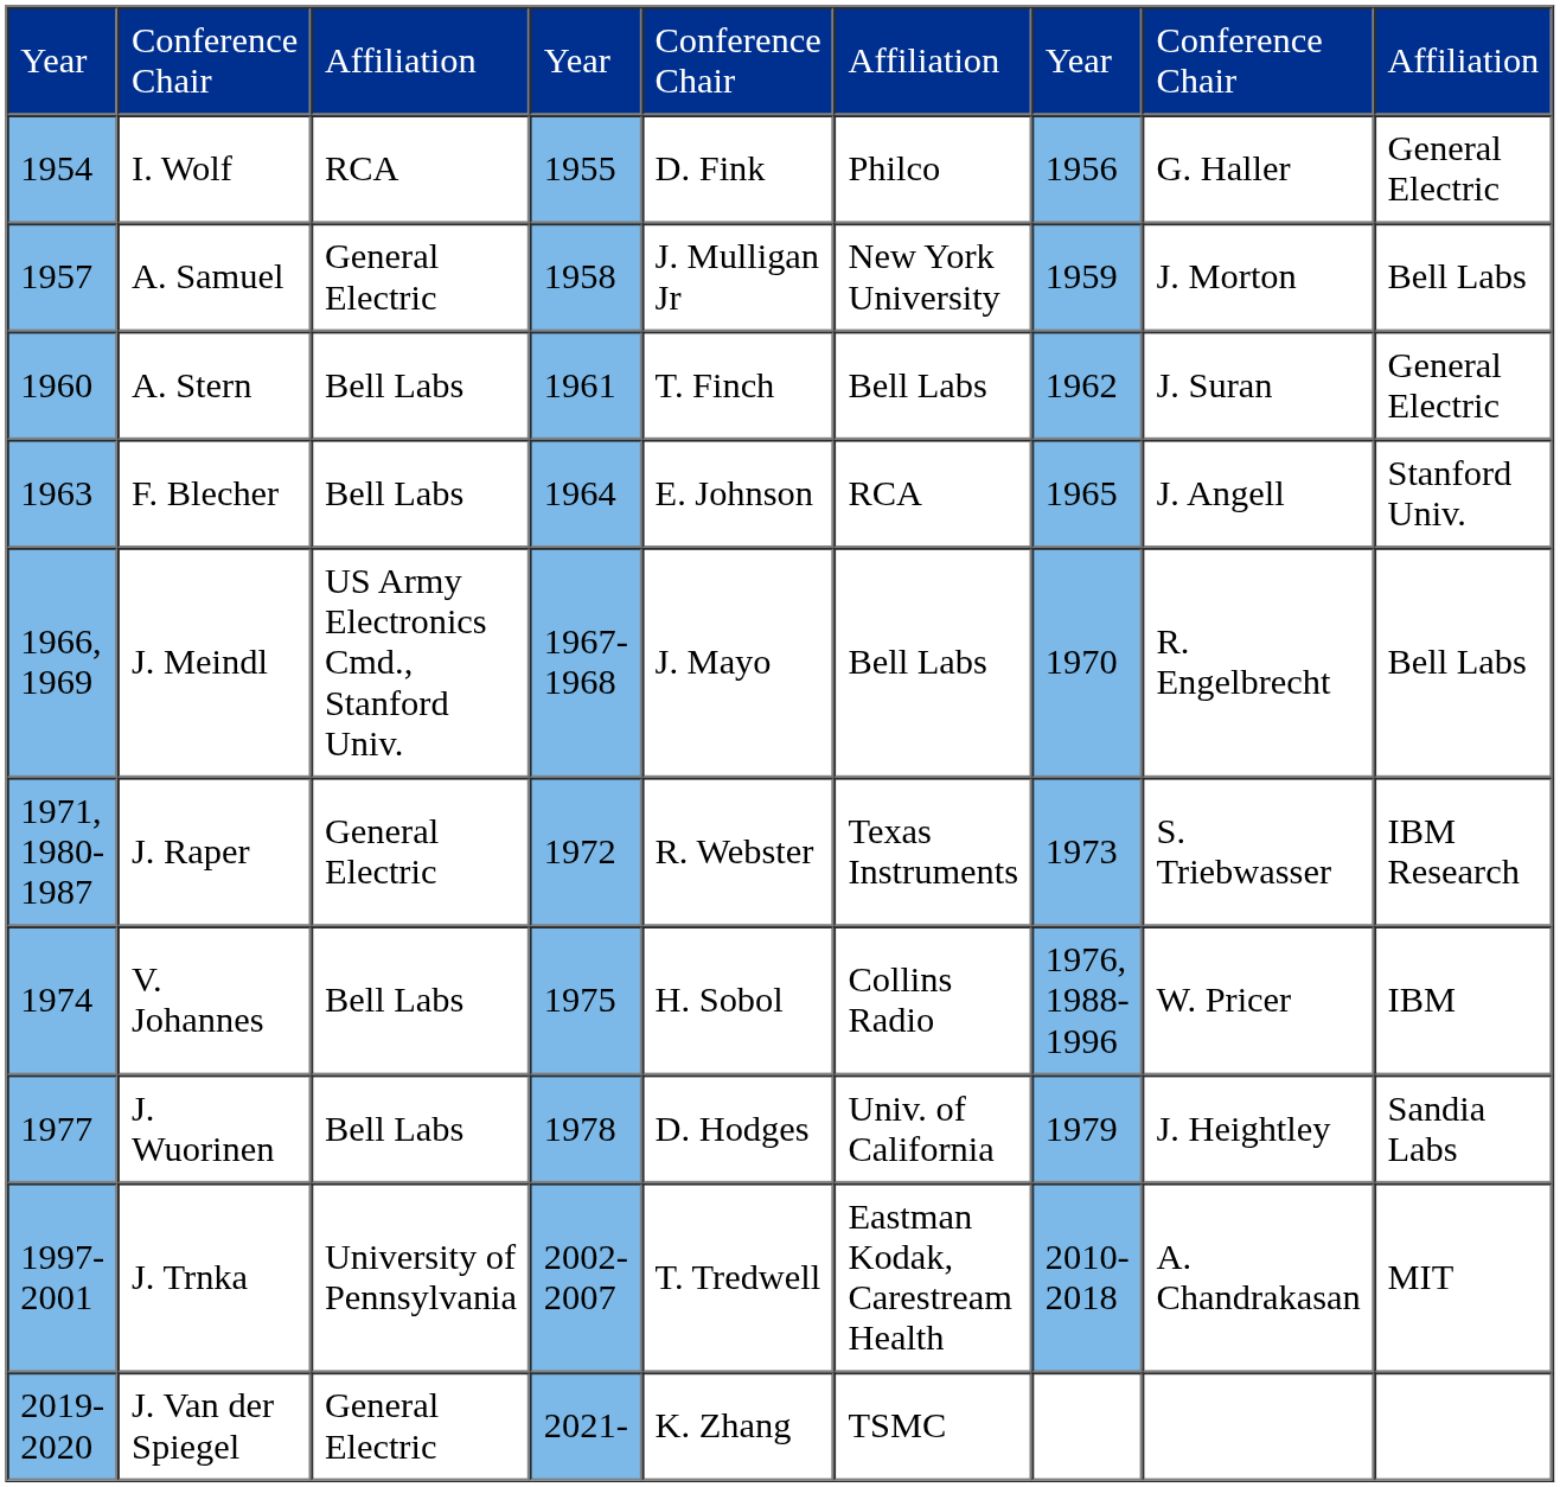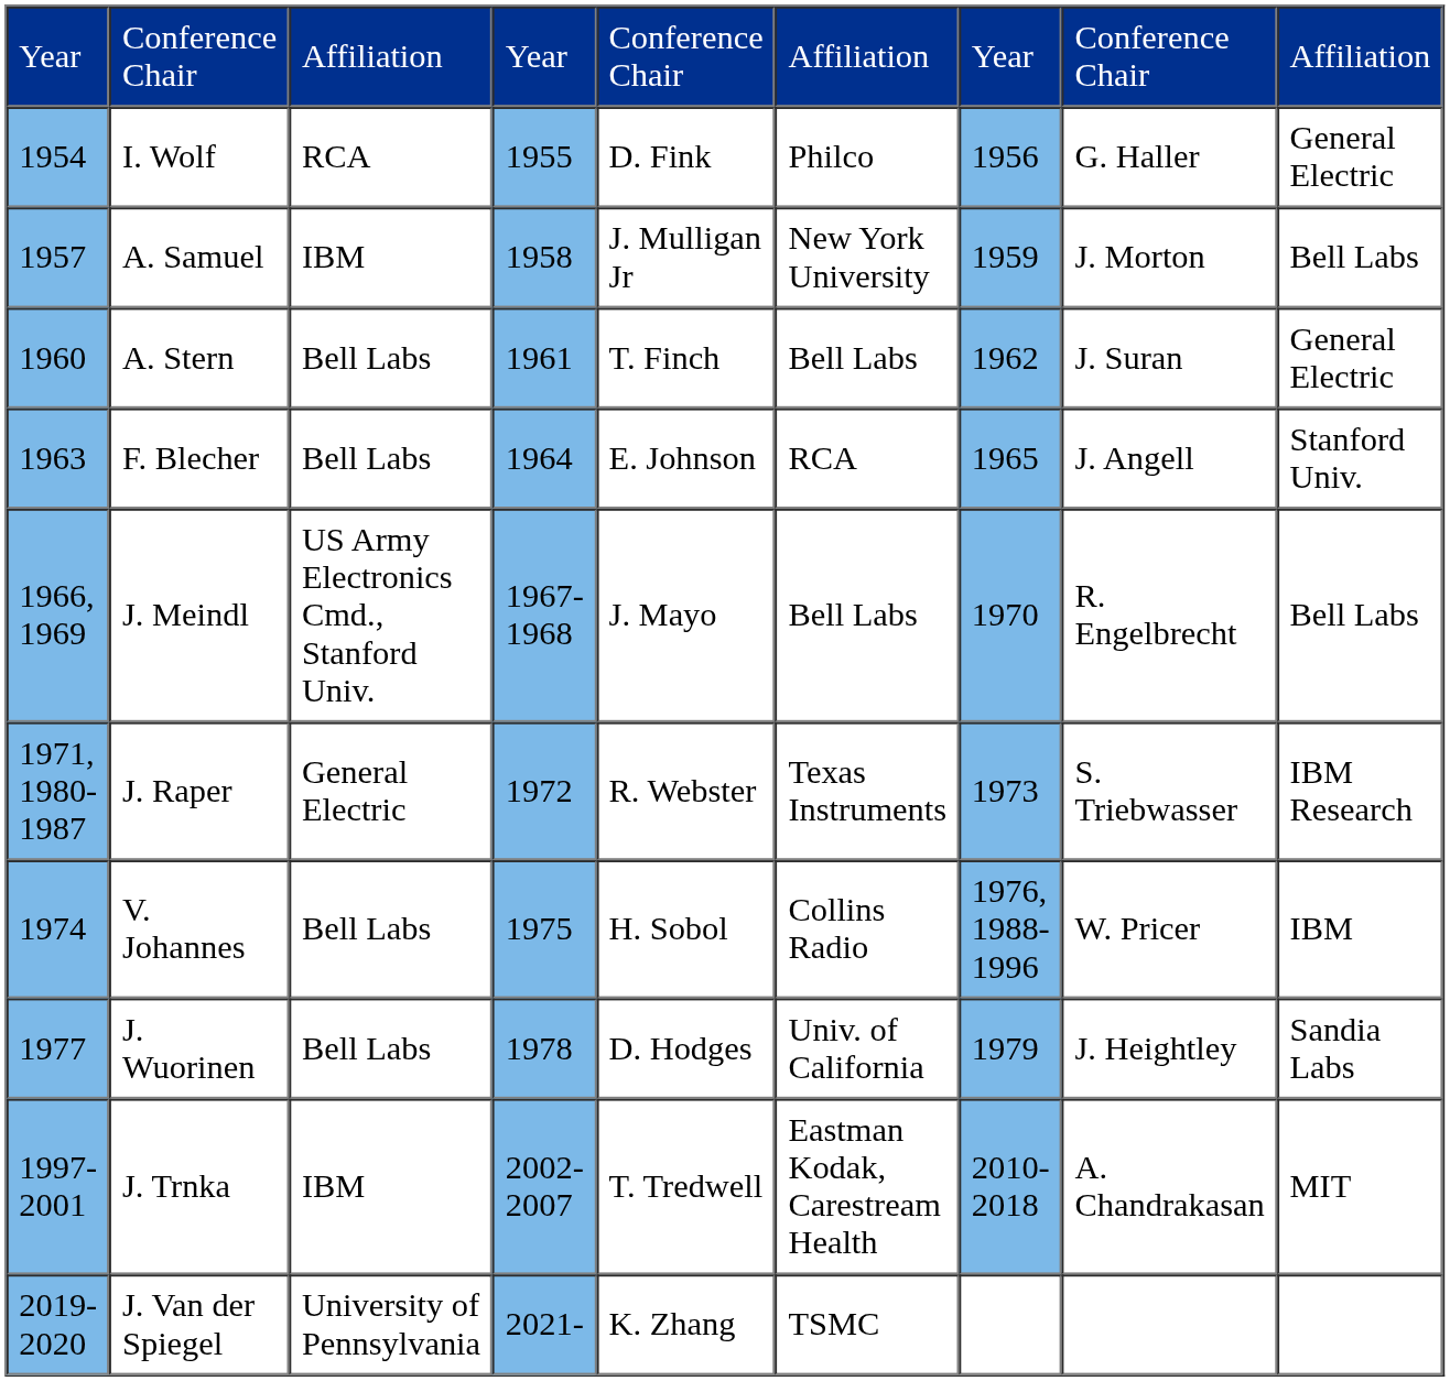A. Samuel | column 3: General Electric -> IBM
J. Trnka | column 3: University of Pennsylvania -> IBM
J. Van der Spiegel | column 3: General Electric -> University of Pennsylvania
